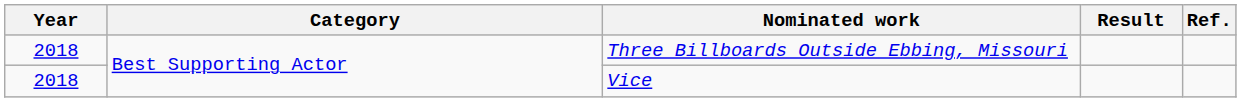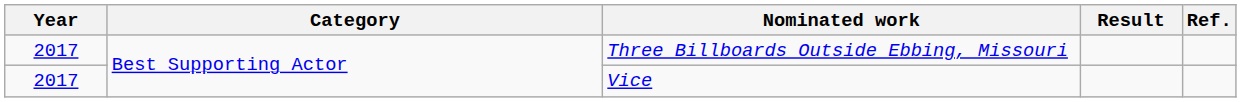Three Billboards Outside Ebbing, Missouri | Year: 2018 -> 2017
Vice | Year: 2018 -> 2017
